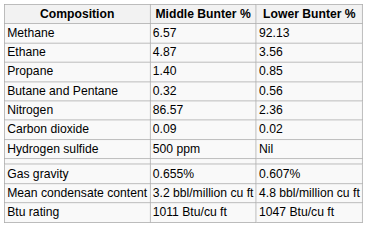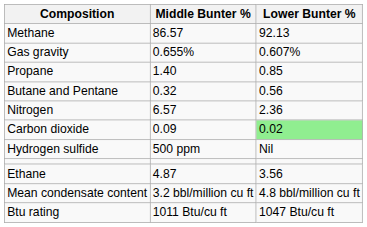Methane | Middle Bunter %: 6.57 -> 86.57
rows swapped: Ethane <-> Gas gravity
Nitrogen | Middle Bunter %: 86.57 -> 6.57
Carbon dioxide | Lower Bunter %: no background -> lightgreen background
